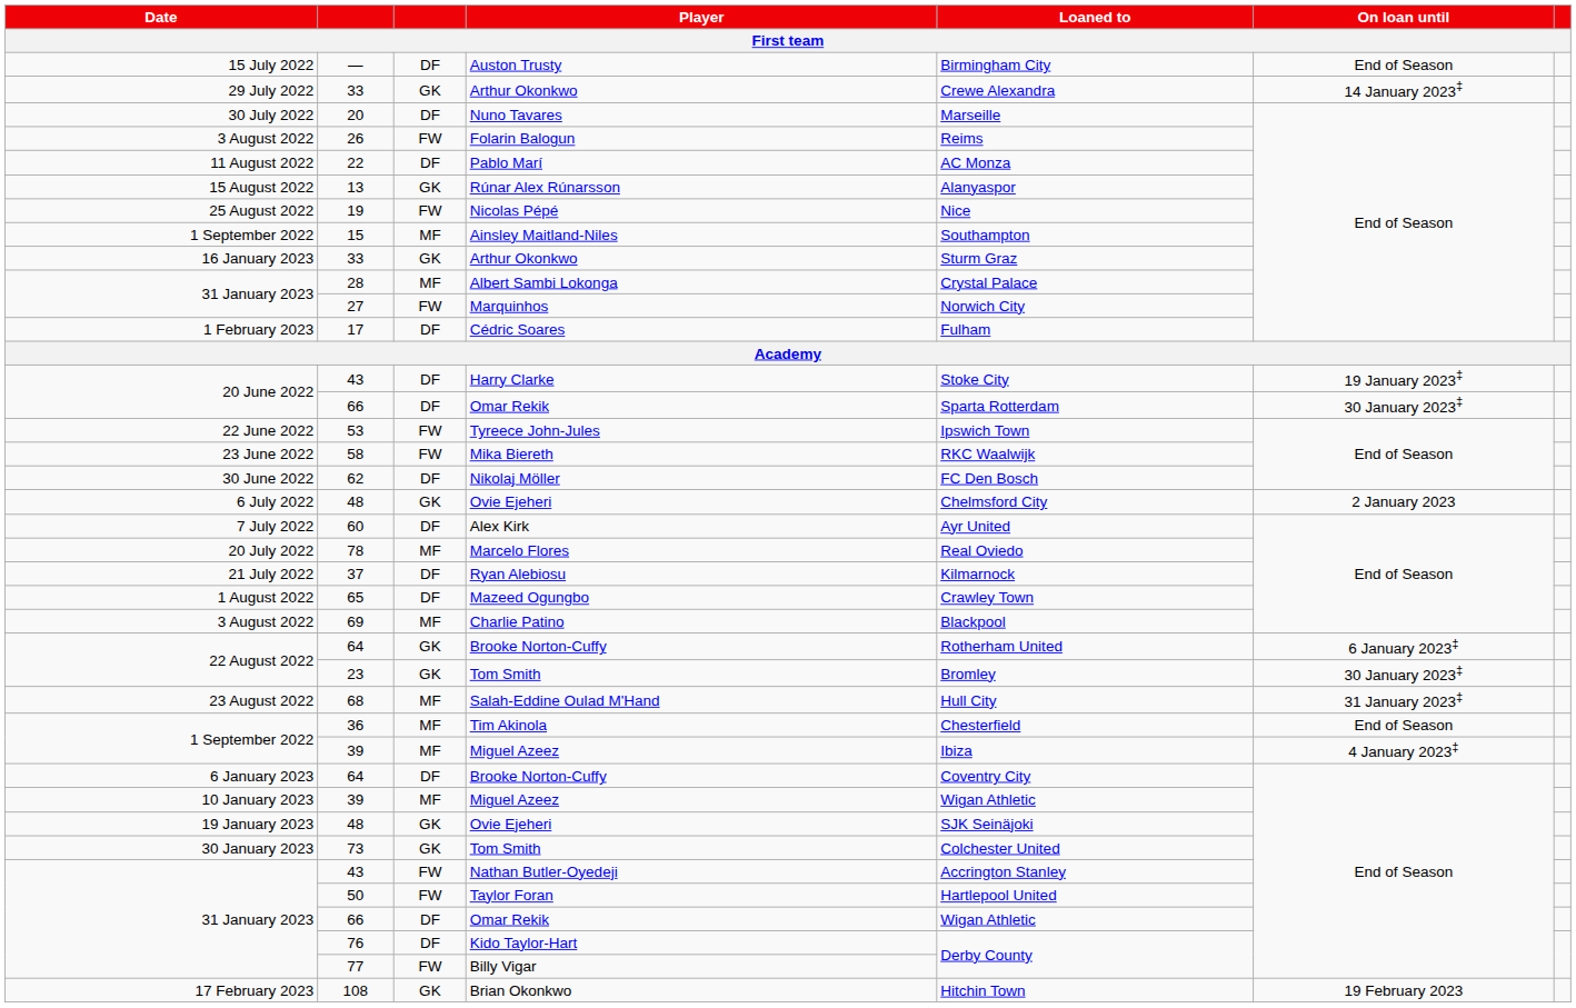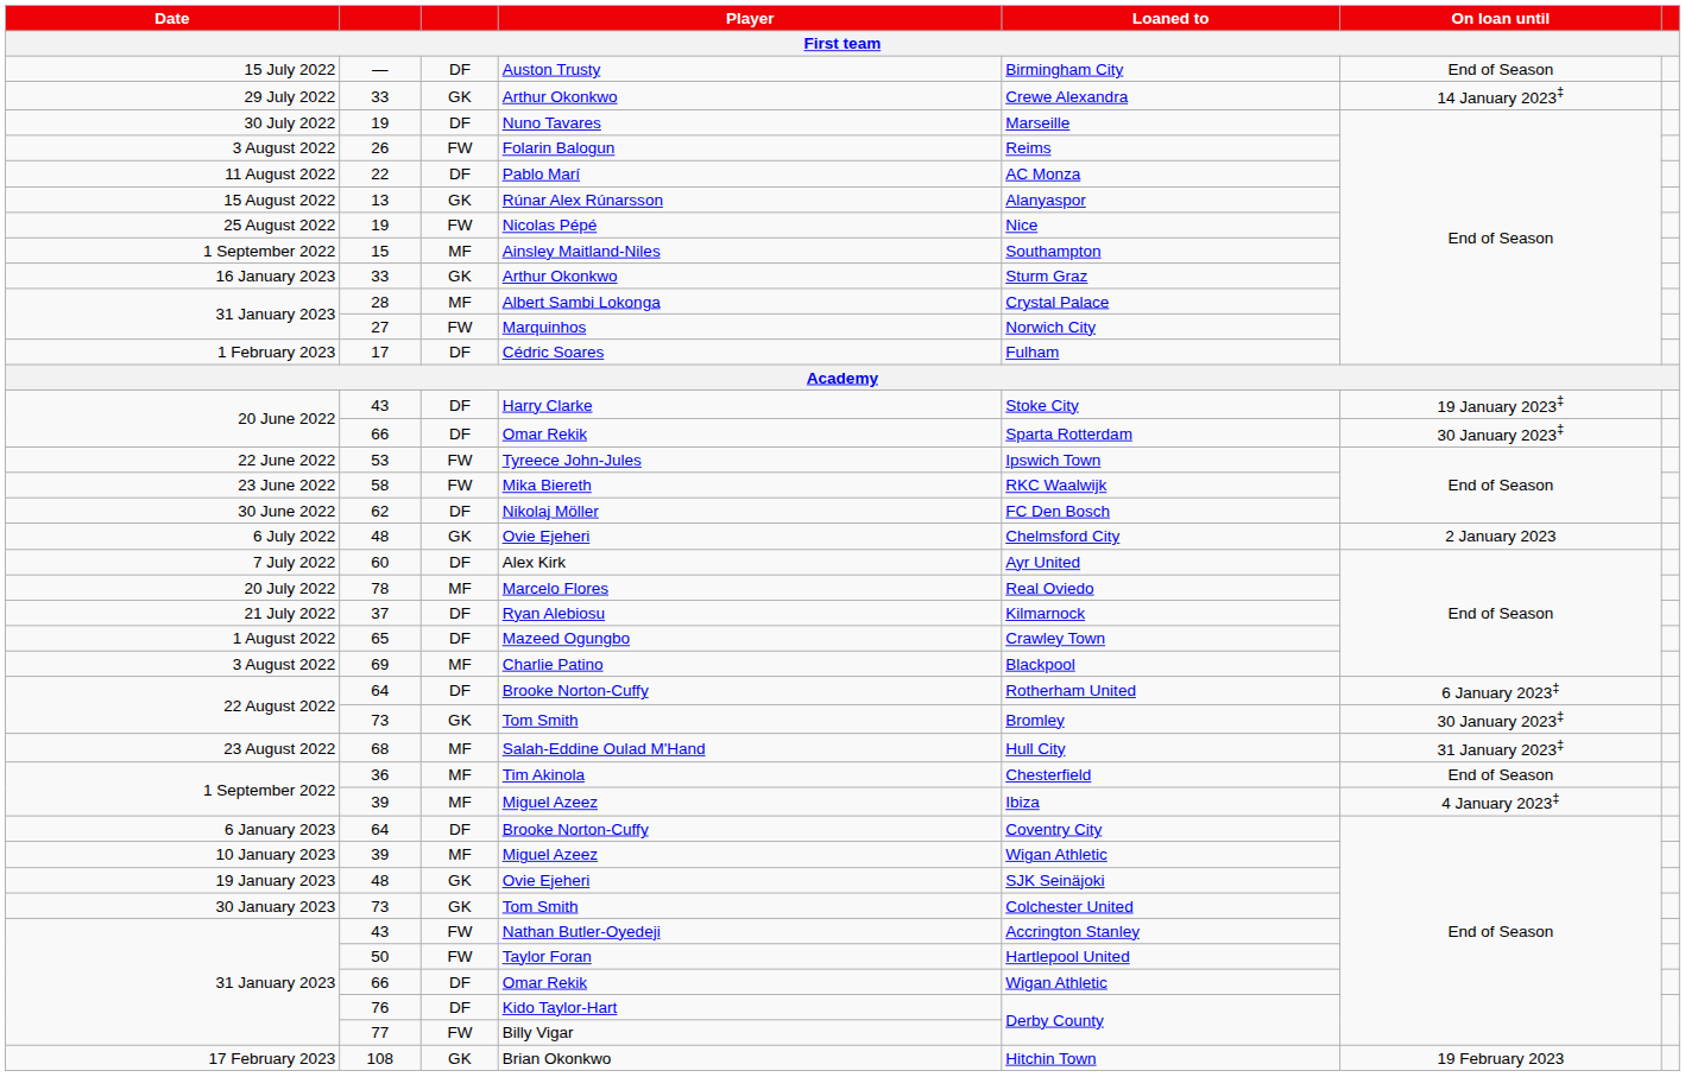Nuno Tavares | column 2: 20 -> 19
22 August 2022 / Brooke Norton-Cuffy | column 3: GK -> DF
22 August 2022 / Tom Smith | column 2: 23 -> 73
